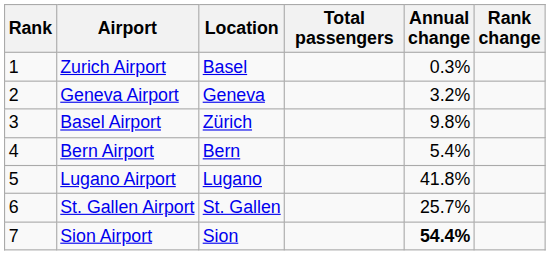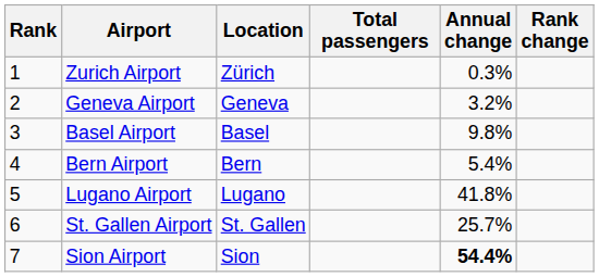Zurich Airport | Location: Basel -> Zürich
Basel Airport | Location: Zürich -> Basel
